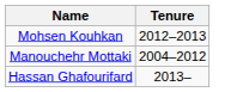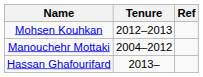+ column: Ref
